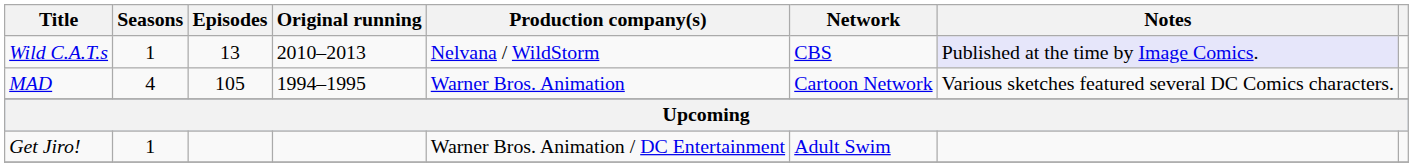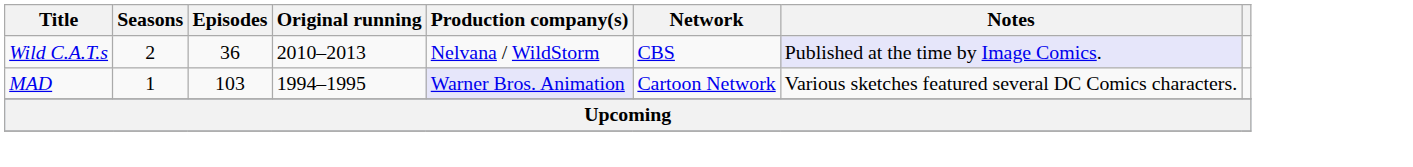Wild C.A.T.s | Seasons: 1 -> 2
Wild C.A.T.s | Episodes: 13 -> 36
MAD | Seasons: 4 -> 1
MAD | Episodes: 105 -> 103
MAD | Production company(s): no background -> lavender background
- row: Get Jiro! | 1 | Warner Bros. Animation / DC Entertainment | Adult Swim
